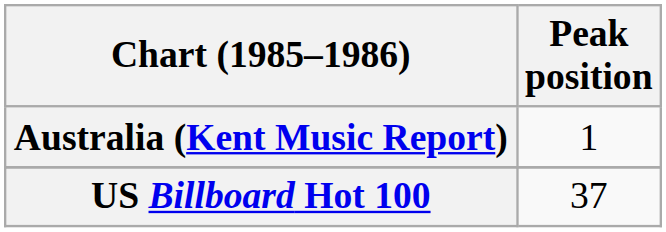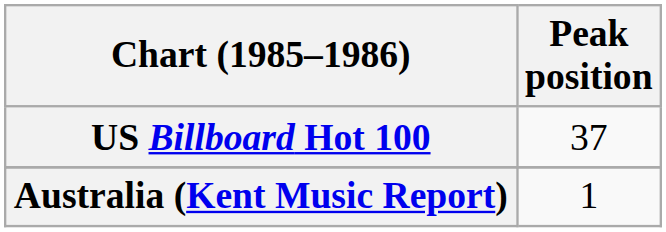rows swapped: Australia (Kent Music Report) <-> US Billboard Hot 100
